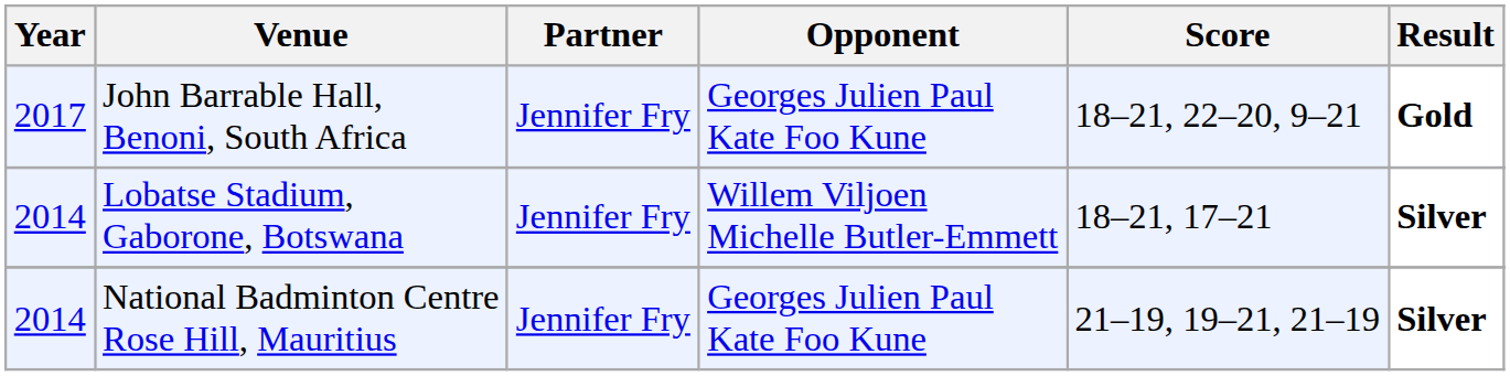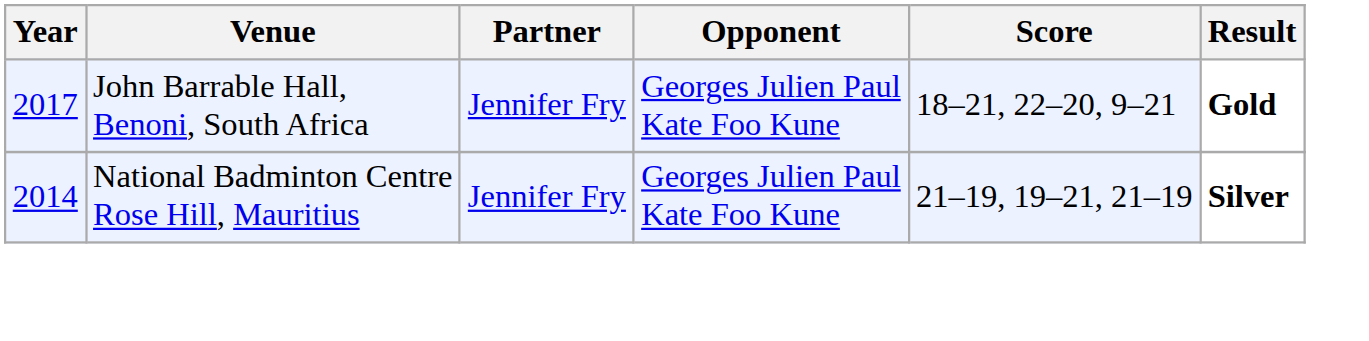- row: 2014 | Lobatse Stadium, Gaborone, Botswana | Jennifer Fry | Willem Viljoen Michelle Butler-Emmett | 18–21, 17–21 | Silver
